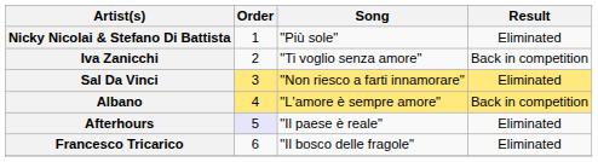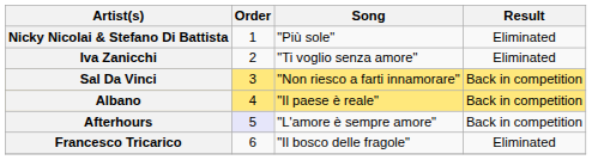Iva Zanicchi | Result: Back in competition -> Eliminated
Sal Da Vinci | Result: Eliminated -> Back in competition
Albano | Song: "L'amore è sempre amore" -> "Il paese è reale"
Afterhours | Song: "Il paese è reale" -> "L'amore è sempre amore"
Afterhours | Result: Eliminated -> Back in competition
